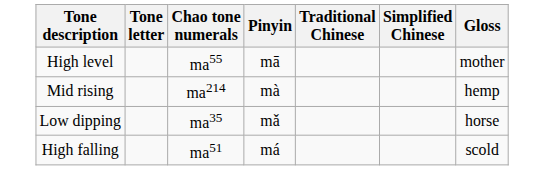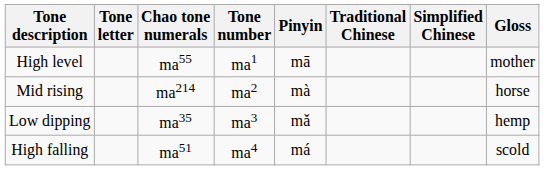+ column: Tone number | ma1 | ma2 | ma3 | ma4
Mid rising | Gloss: hemp -> horse
Low dipping | Gloss: horse -> hemp
